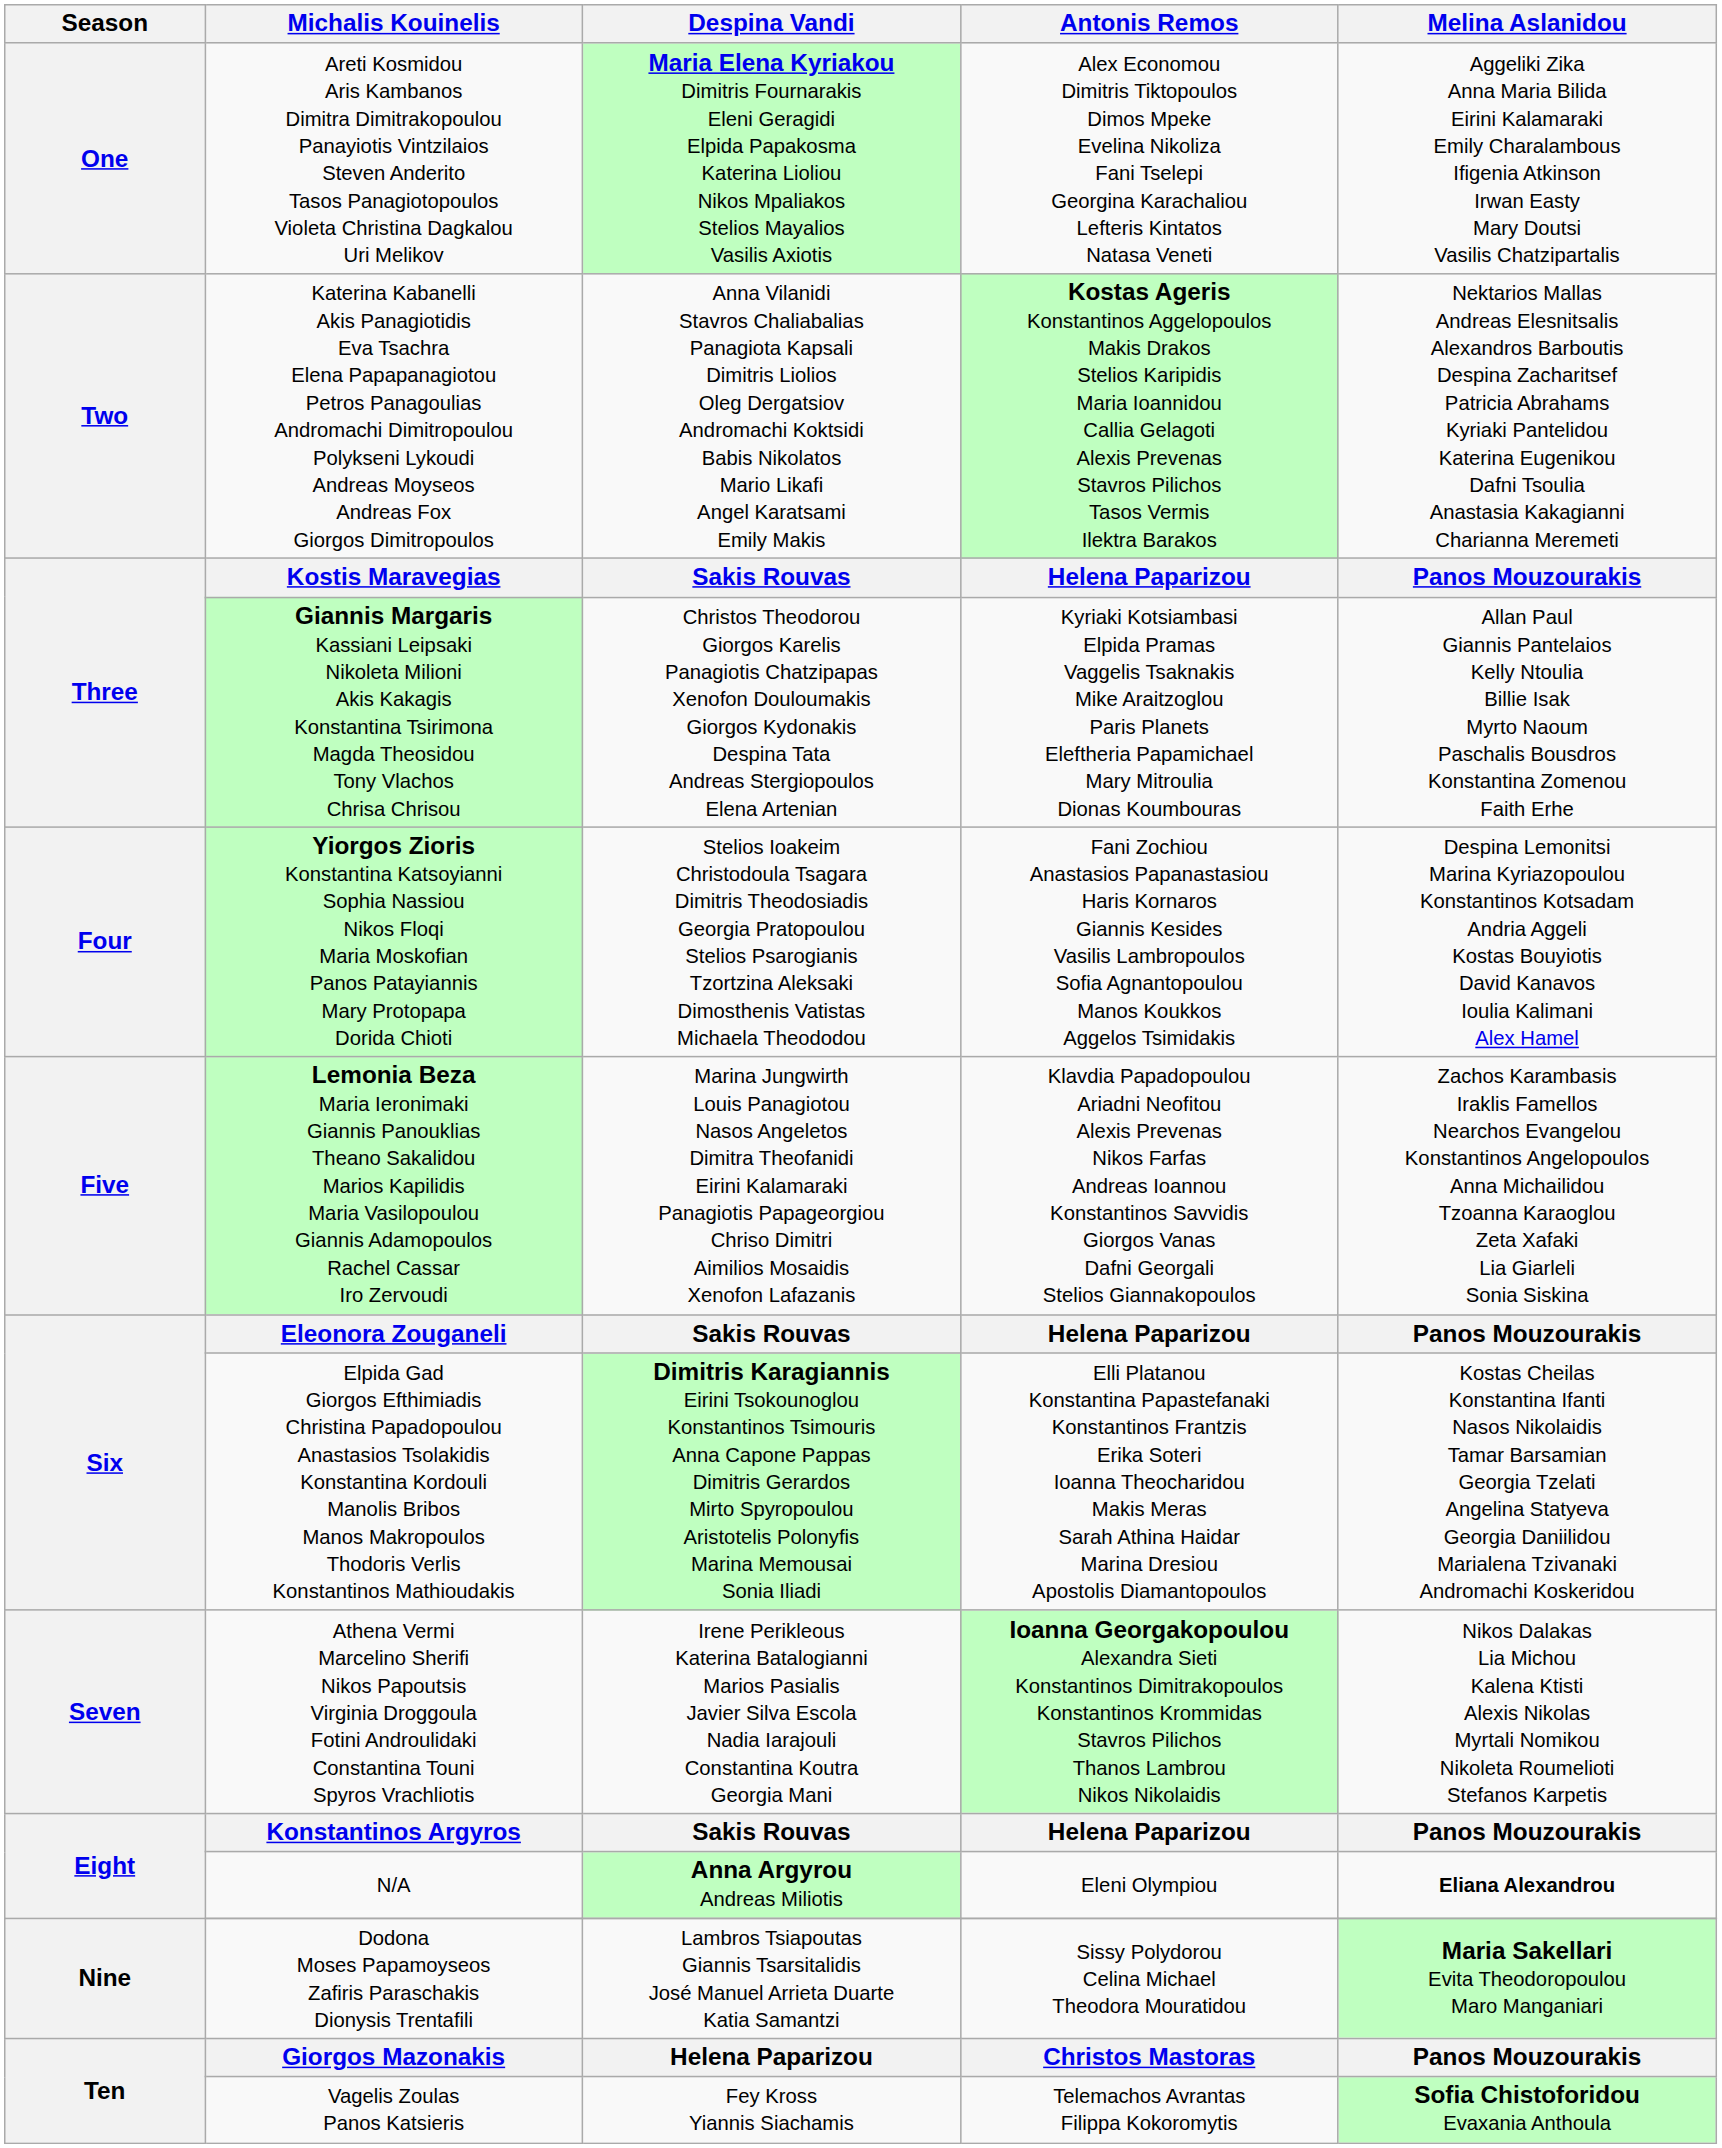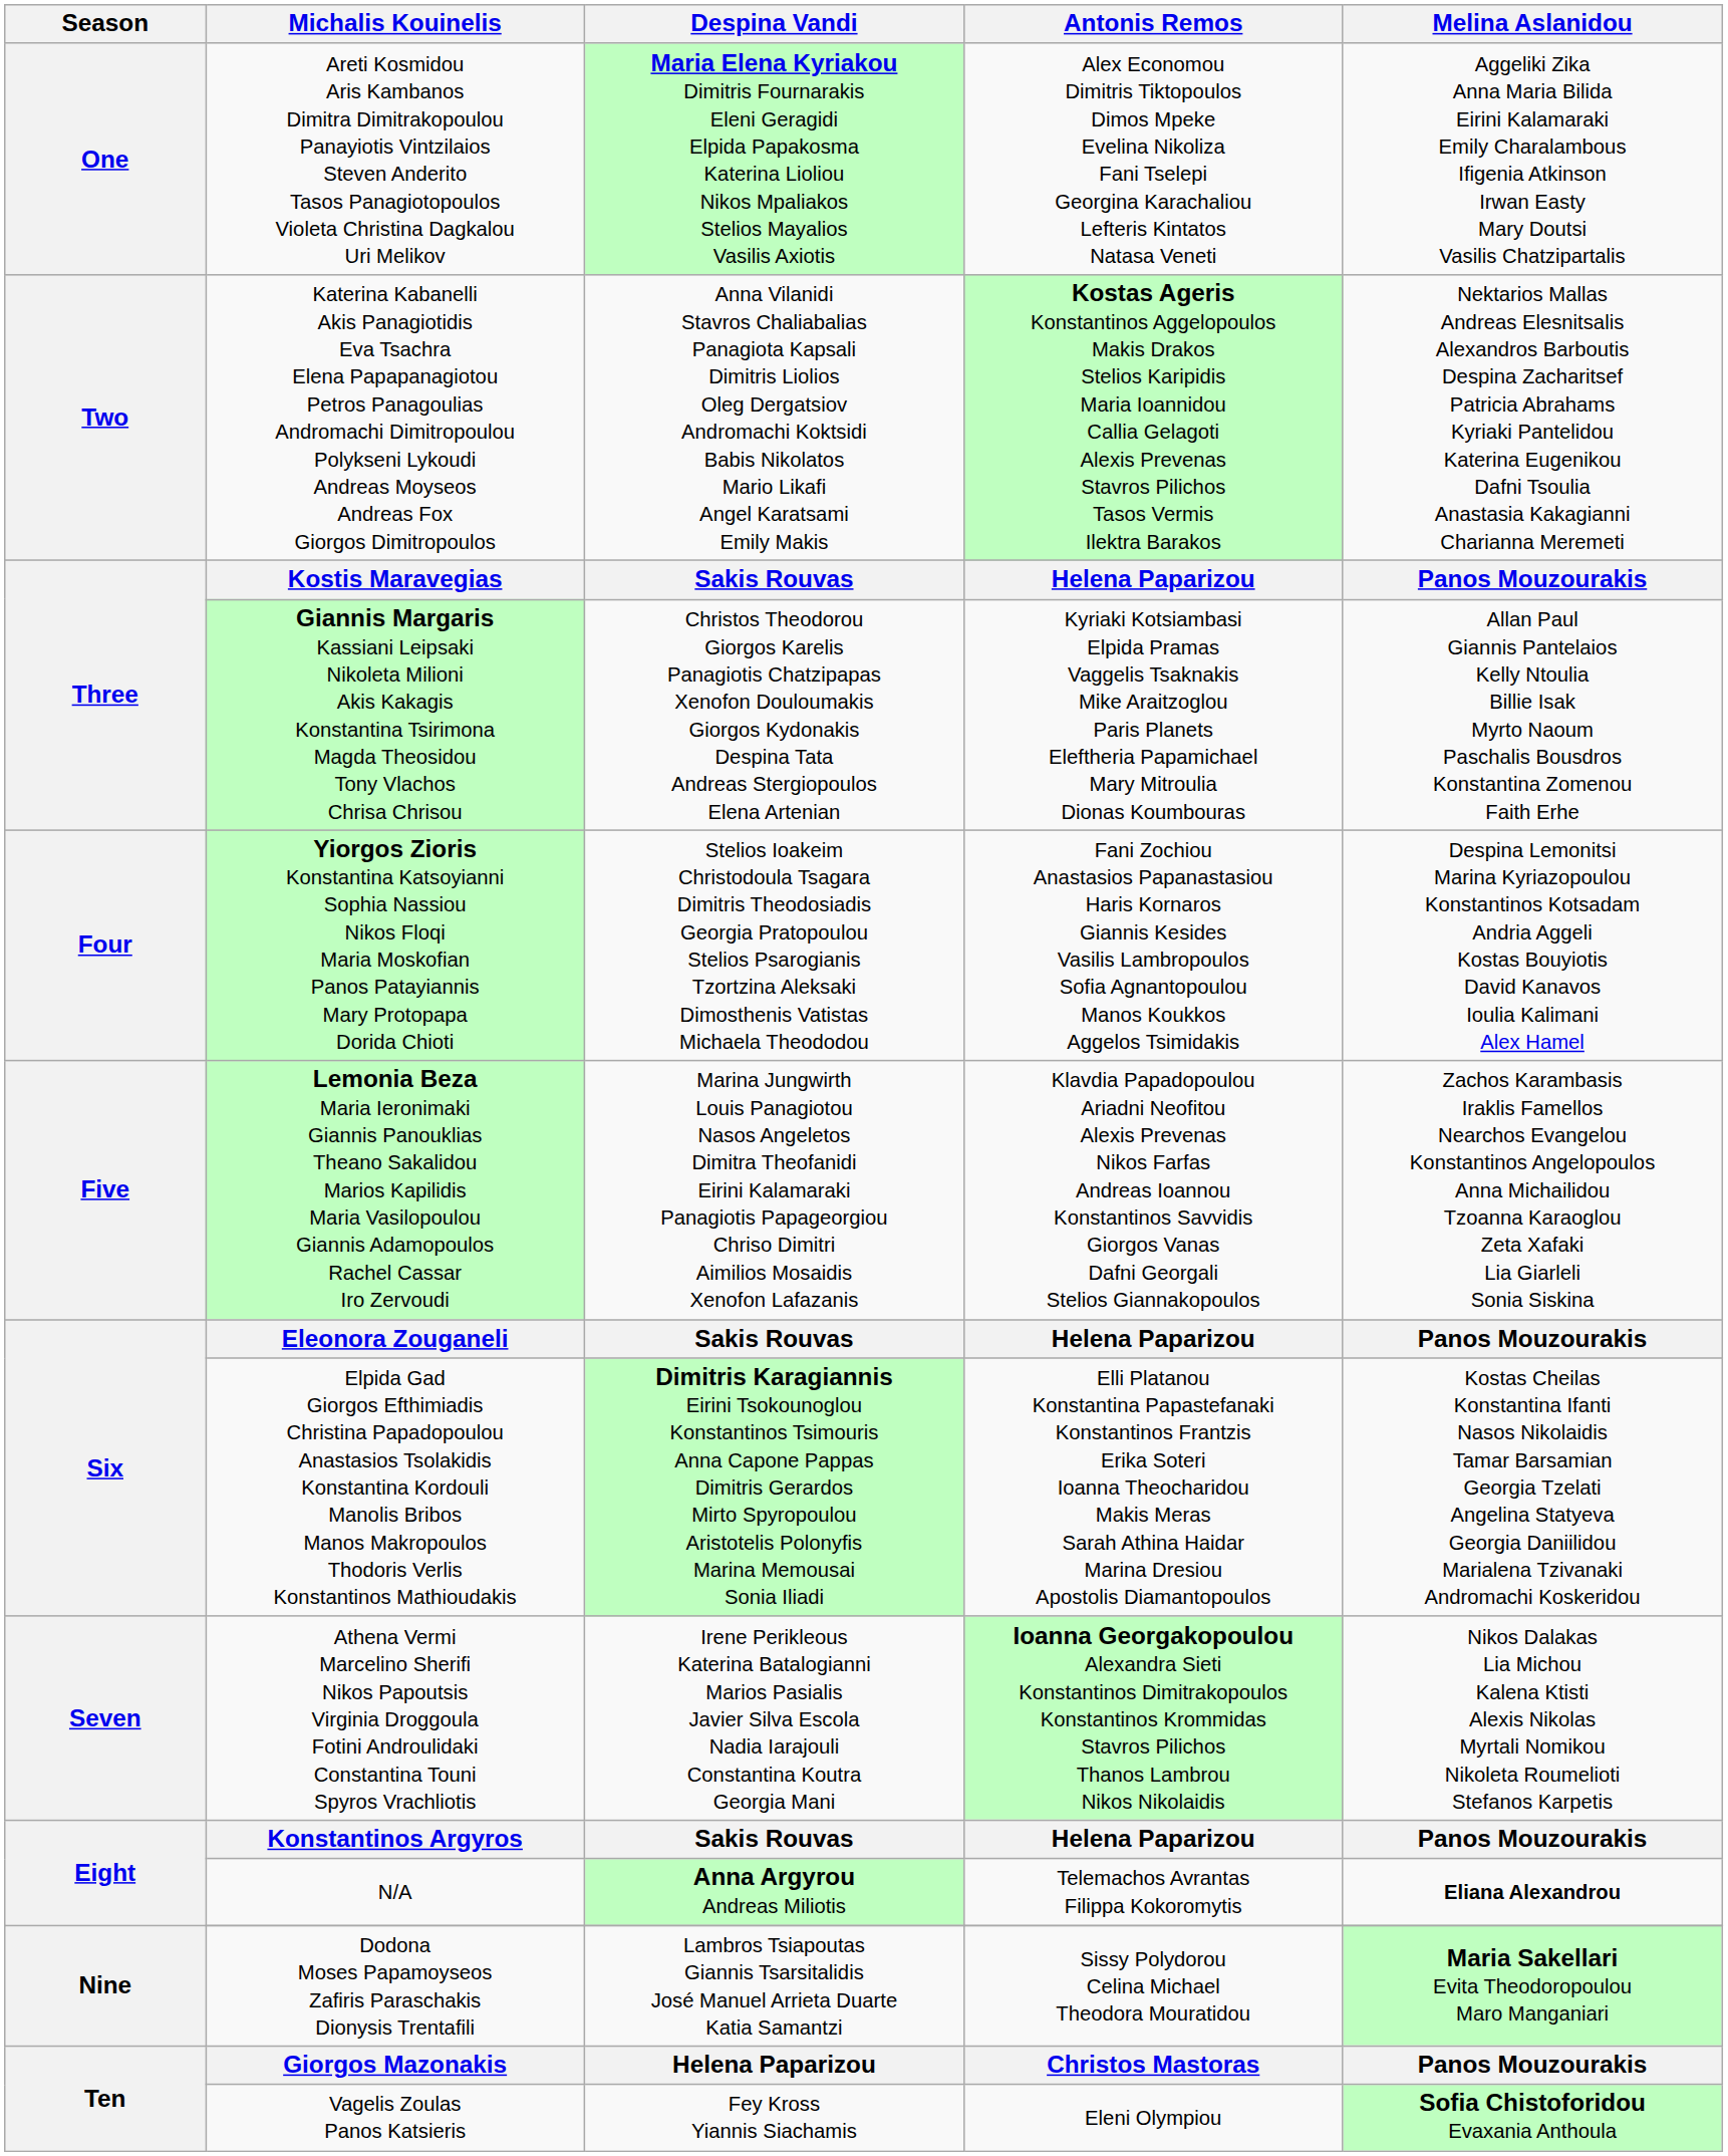Eight / N/A | Antonis Remos: Eleni Olympiou -> Telemachos Avrantas Filippa Kokoromytis
Ten / Vagelis Zoulas Panos Katsieris | Antonis Remos: Telemachos Avrantas Filippa Kokoromytis -> Eleni Olympiou
